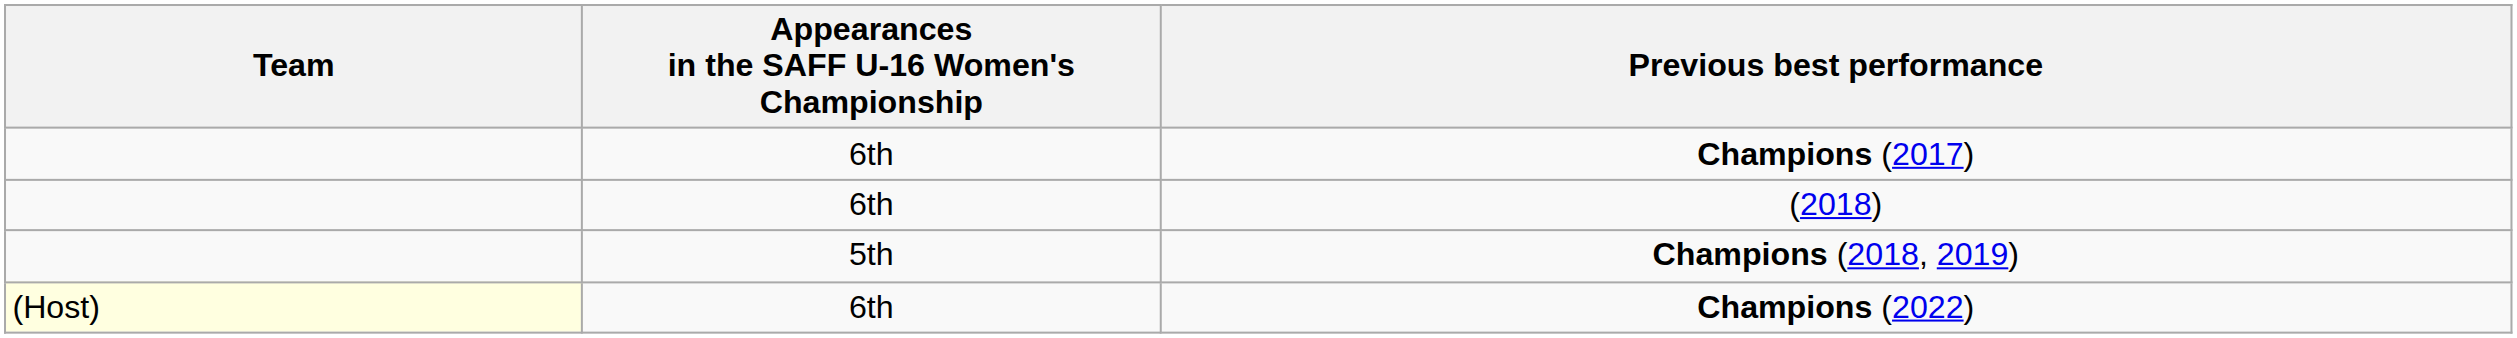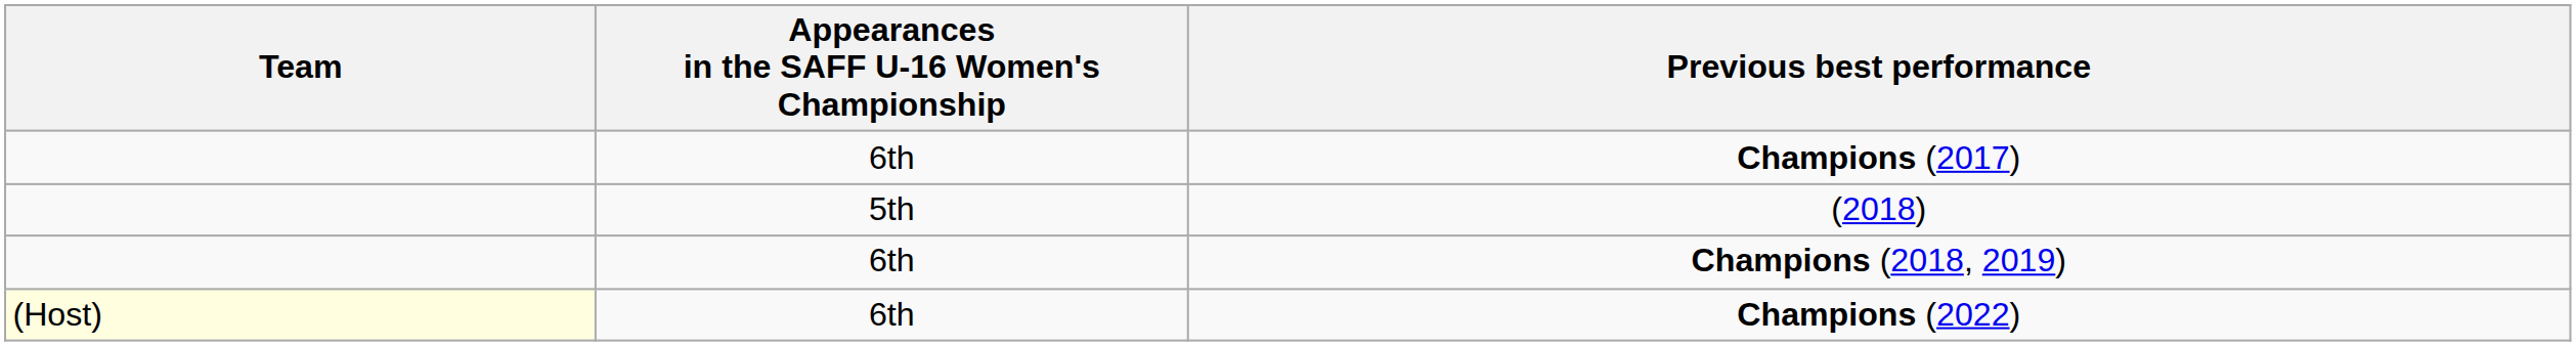(2018) | Appearances in the SAFF U-16 Women's Championship: 6th -> 5th
Champions (2018, 2019) | Appearances in the SAFF U-16 Women's Championship: 5th -> 6th
